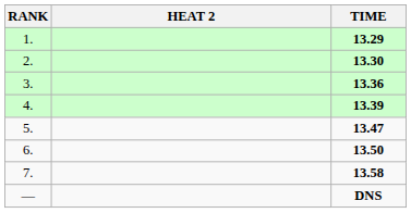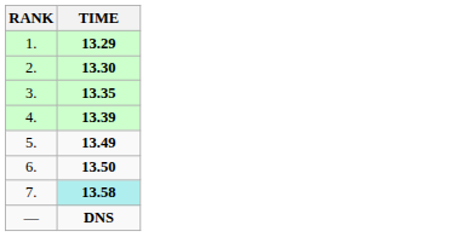- column: HEAT 2
3. | TIME: 13.36 -> 13.35
5. | TIME: 13.47 -> 13.49
7. | TIME: no background -> paleturquoise background
